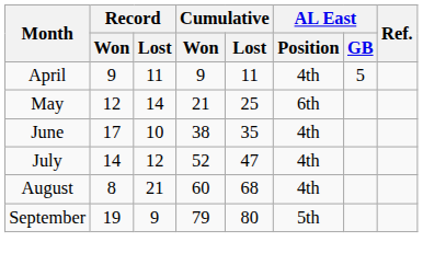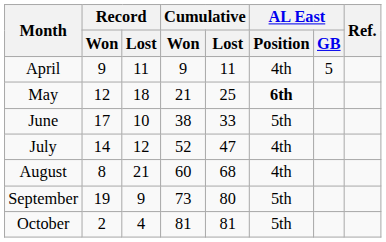May | Record / Lost: 14 -> 18
May | AL East / Position: normal -> bold
June | Cumulative / Lost: 35 -> 33
June | AL East / Position: 4th -> 5th
September | Cumulative / Won: 79 -> 73
+ row: October | 2 | 4 | 81 | 81 | 5th
